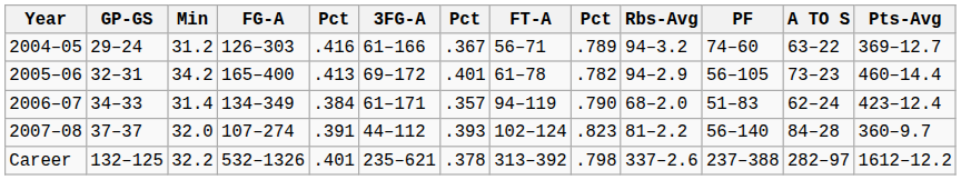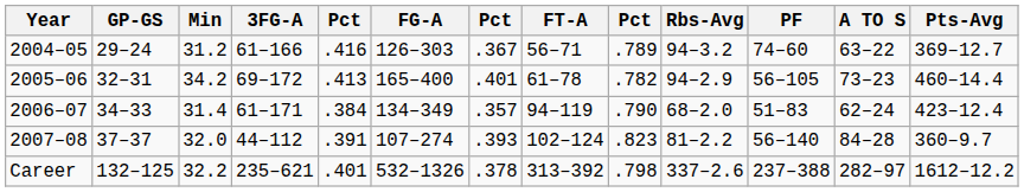columns swapped: FG-A <-> 3FG-A
